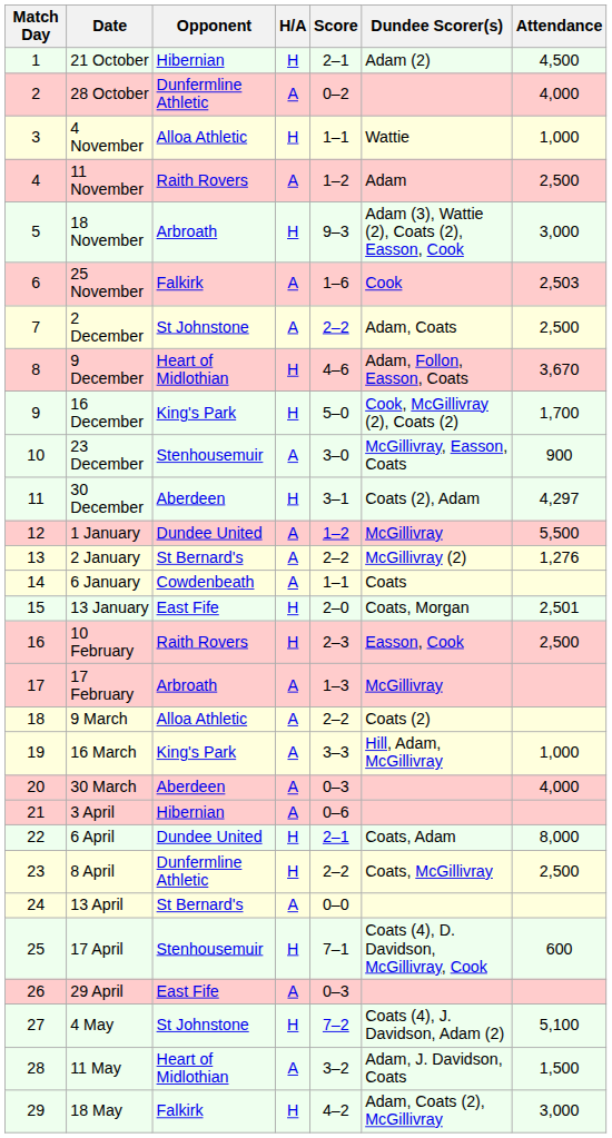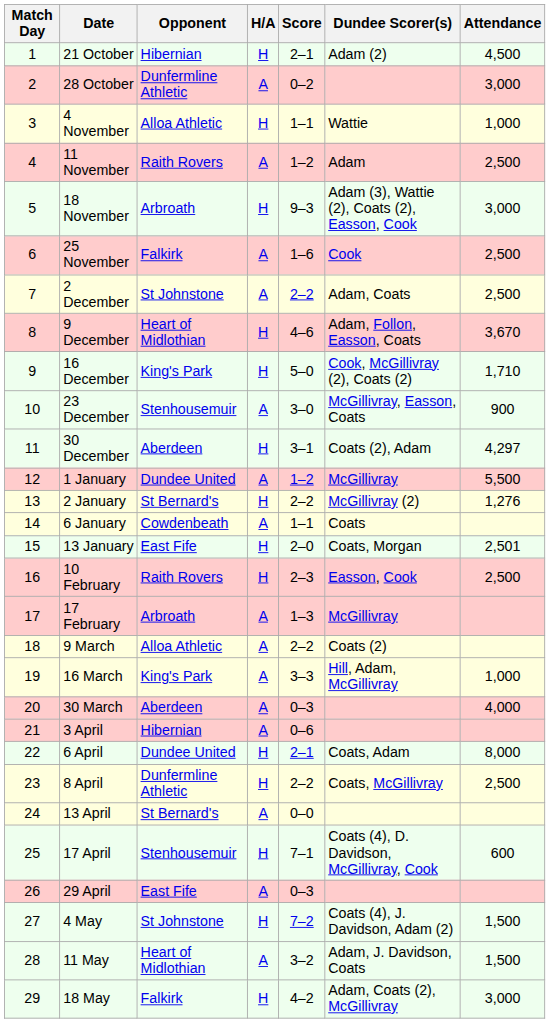28 October | Attendance: 4,000 -> 3,000
25 November | Attendance: 2,503 -> 2,500
16 December | Attendance: 1,700 -> 1,710
2 January | H/A: A -> H
4 May | Attendance: 5,100 -> 1,500
